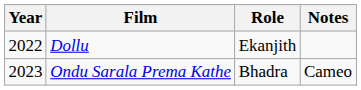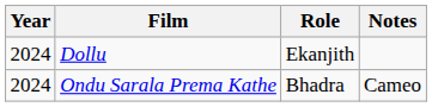Dollu | Year: 2022 -> 2024
Ondu Sarala Prema Kathe | Year: 2023 -> 2024
